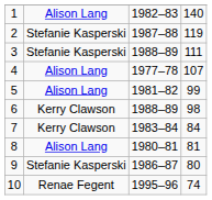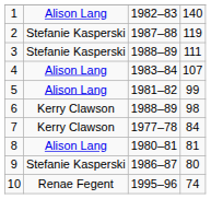4 | column 3: 1977–78 -> 1983–84
7 | column 3: 1983–84 -> 1977–78
